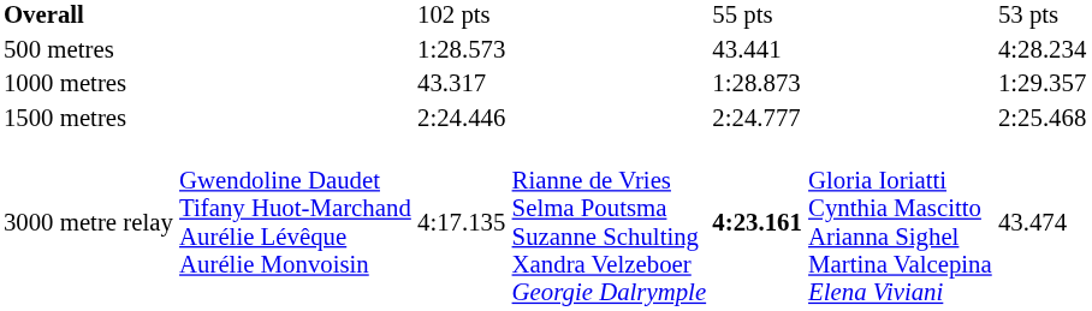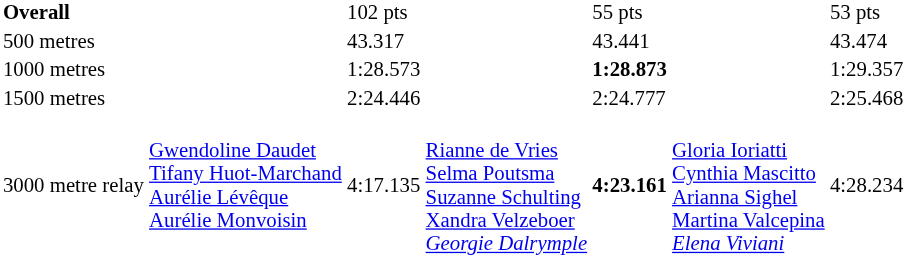500 metres | column 3: 1:28.573 -> 43.317
500 metres | column 7: 4:28.234 -> 43.474
1000 metres | column 3: 43.317 -> 1:28.573
1000 metres | column 5: normal -> bold
3000 metre relay | column 7: 43.474 -> 4:28.234
